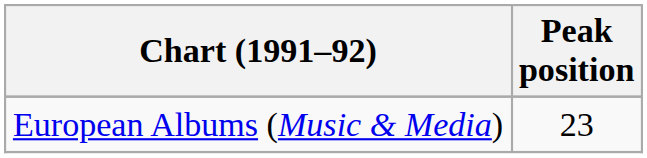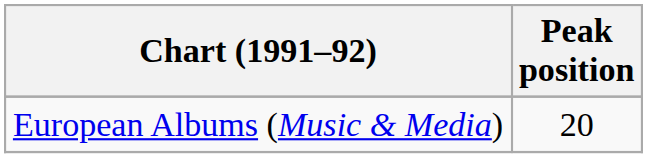European Albums (Music & Media) | Peak position: 23 -> 20
